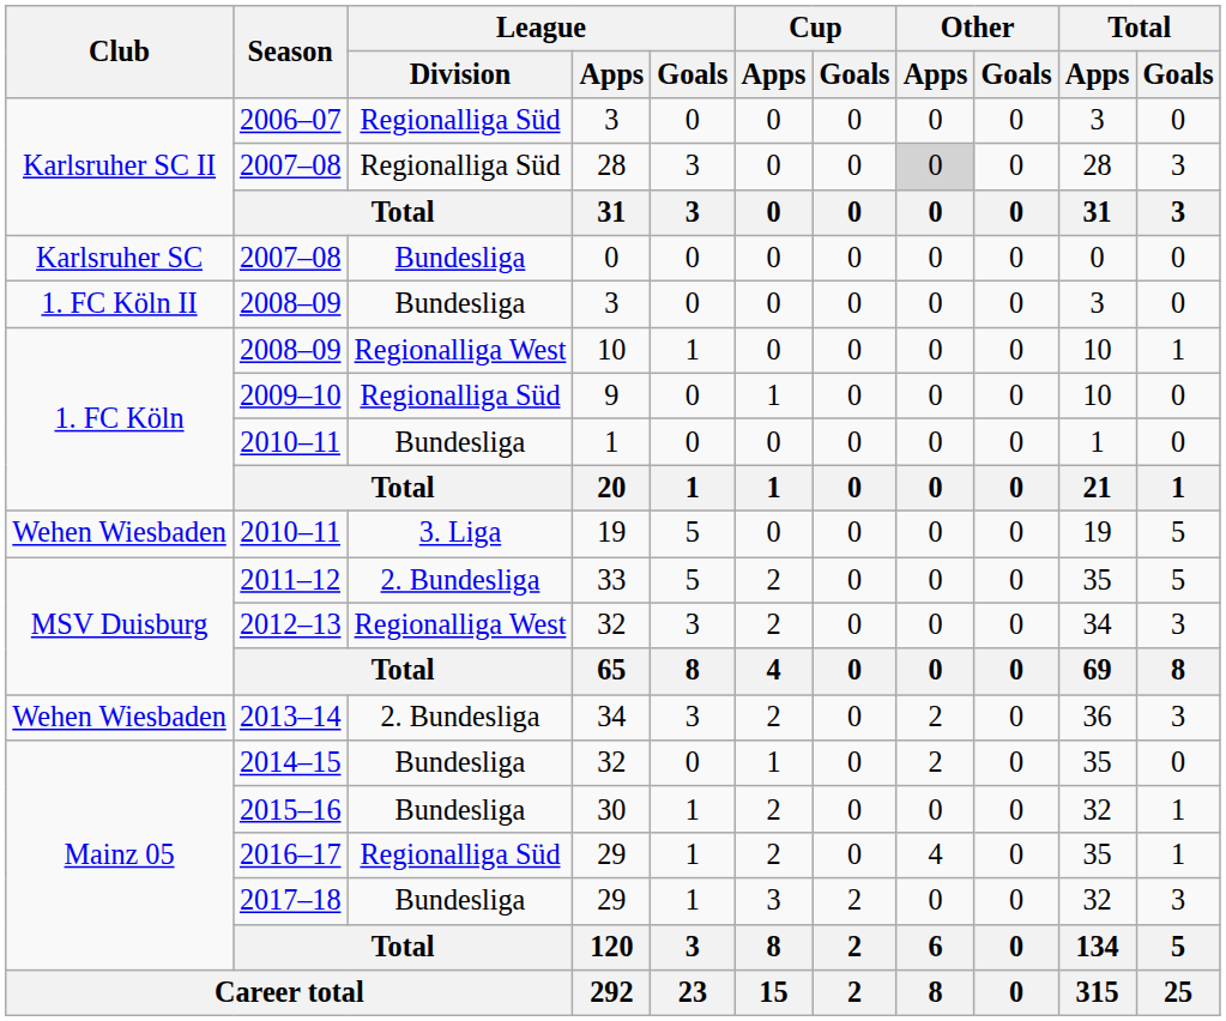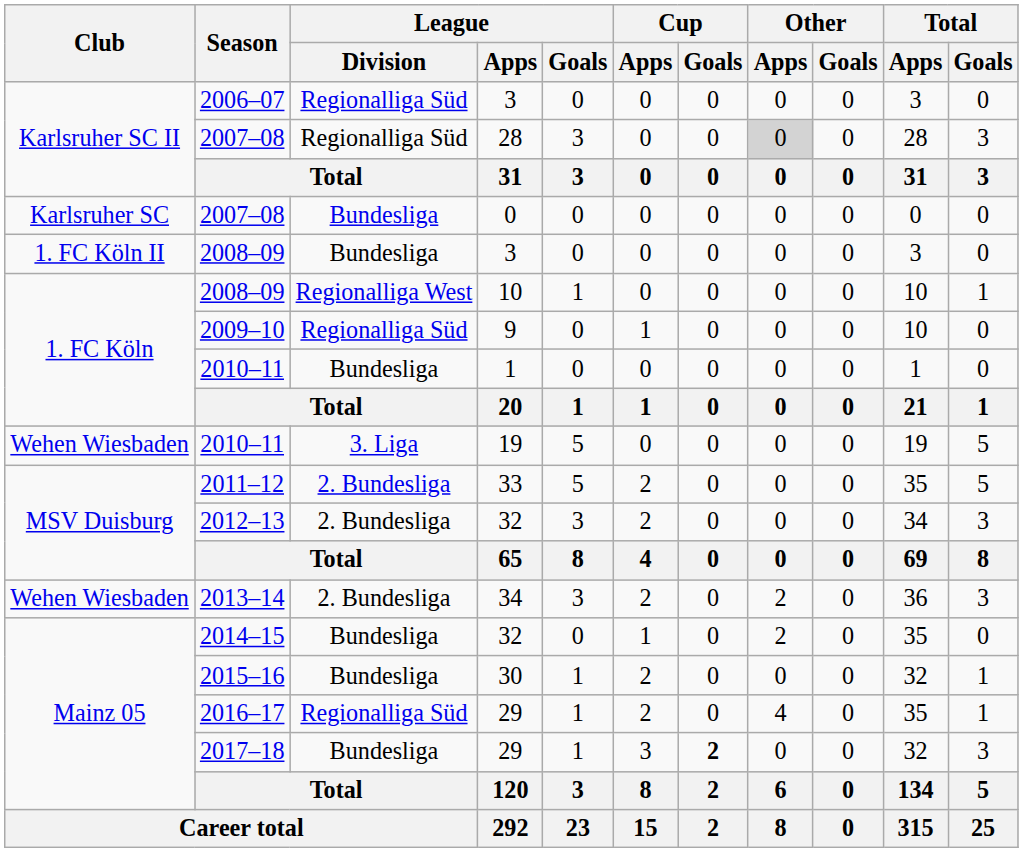2012–13 | League / Division: Regionalliga West -> 2. Bundesliga
2017–18 | Cup / Goals: normal -> bold
